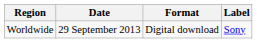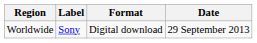columns swapped: Date <-> Label
